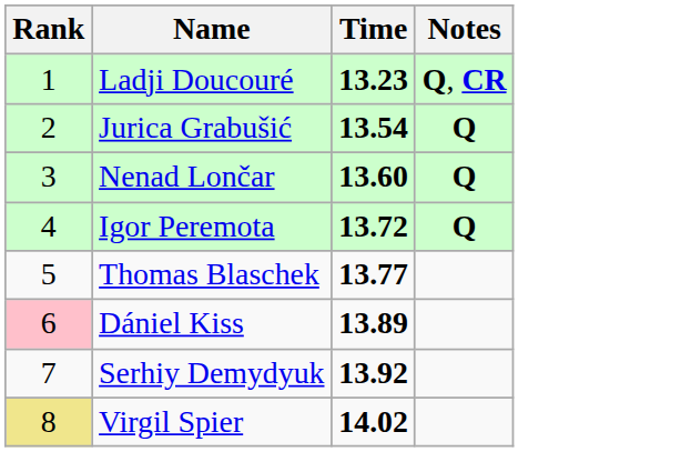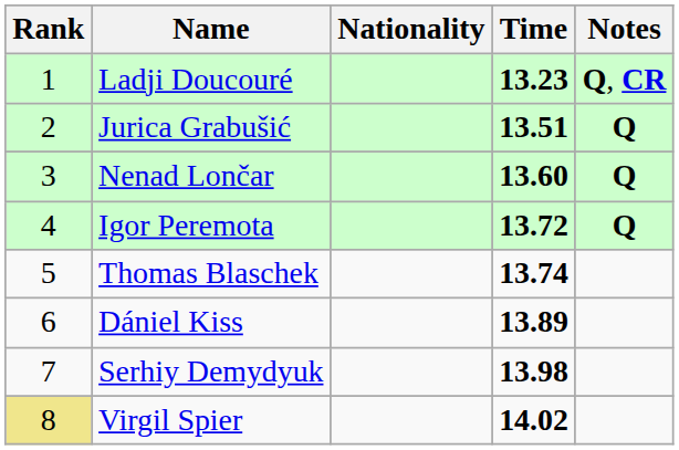+ column: Nationality
Jurica Grabušić | Time: 13.54 -> 13.51
Thomas Blaschek | Time: 13.77 -> 13.74
Dániel Kiss | Rank: pink background -> no background
Serhiy Demydyuk | Time: 13.92 -> 13.98
